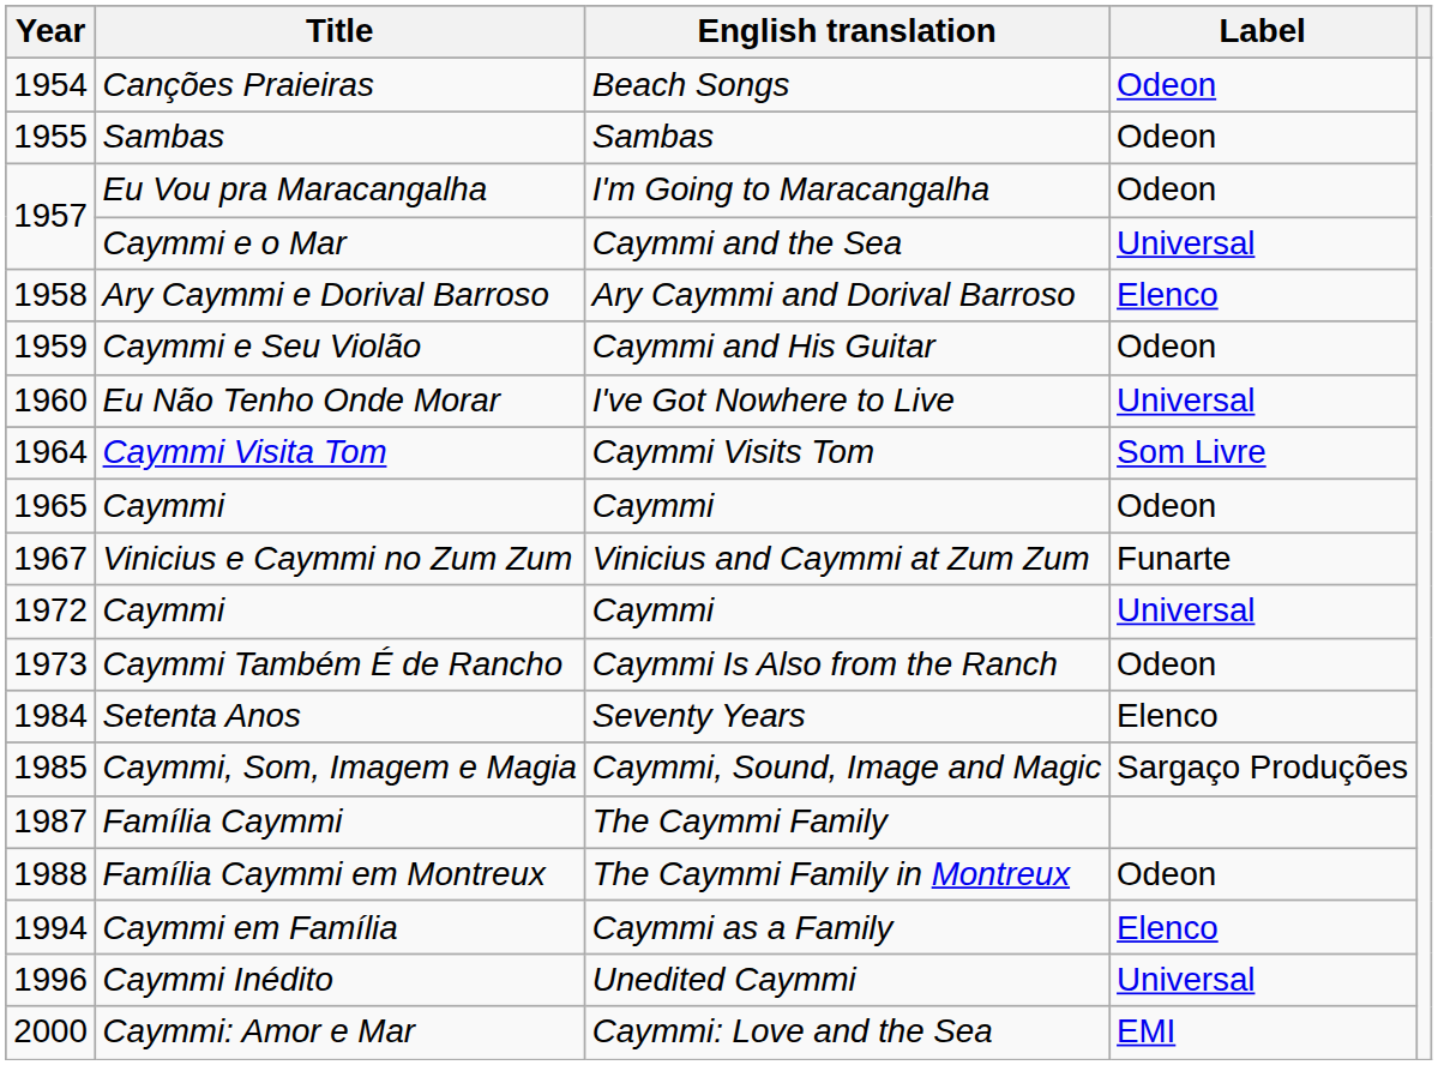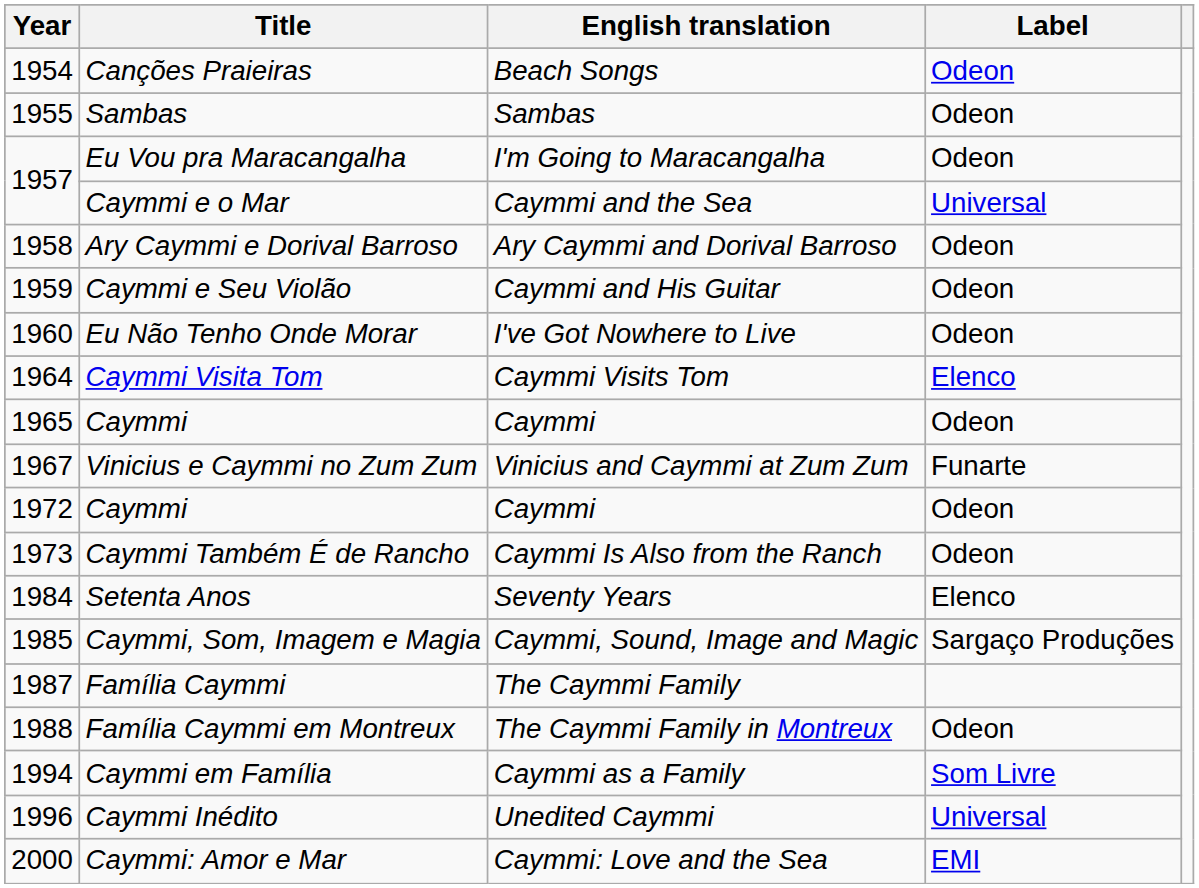Ary Caymmi e Dorival Barroso | Label: Elenco -> Odeon
Eu Não Tenho Onde Morar | Label: Universal -> Odeon
Caymmi Visita Tom | Label: Som Livre -> Elenco
1972 / Caymmi | Label: Universal -> Odeon
Caymmi em Família | Label: Elenco -> Som Livre
